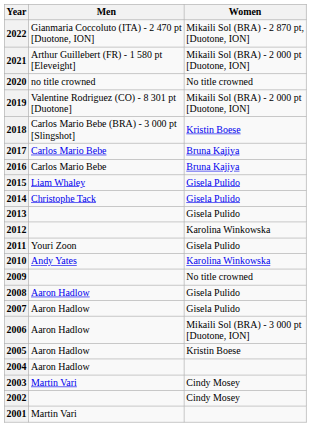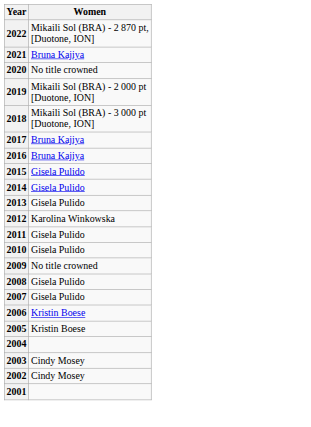- column: Men | Gianmaria Coccoluto (ITA) - 2 470 pt [Duotone, ION] | Arthur Guillebert (FR) - 1 580 pt [Eleveight] | no title crowned | Valentine Rodriguez (CO) - 8 301 pt [Duotone] | Carlos Mario Bebe (BRA) - 3 000 pt [Slingshot] | Carlos Mario Bebe | Carlos Mario Bebe | Liam Whaley | Christophe Tack | Youri Zoon | Andy Yates | Aaron Hadlow | Aaron Hadlow | Aaron Hadlow | Aaron Hadlow | Aaron Hadlow | Martin Vari | Martin Vari
2021 | Women: Mikaili Sol (BRA) - 2 000 pt [Duotone, ION] -> Bruna Kajiya
2018 | Women: Kristin Boese -> Mikaili Sol (BRA) - 3 000 pt [Duotone, ION]
2010 | Women: Karolina Winkowska -> Gisela Pulido
2006 | Women: Mikaili Sol (BRA) - 3 000 pt [Duotone, ION] -> Kristin Boese
